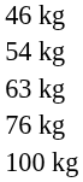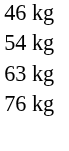- row: 100 kg
